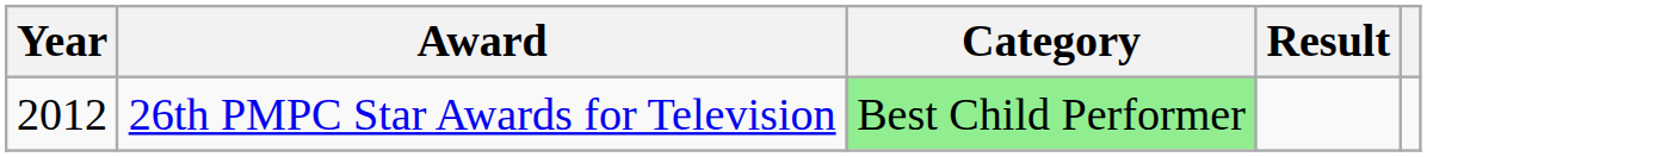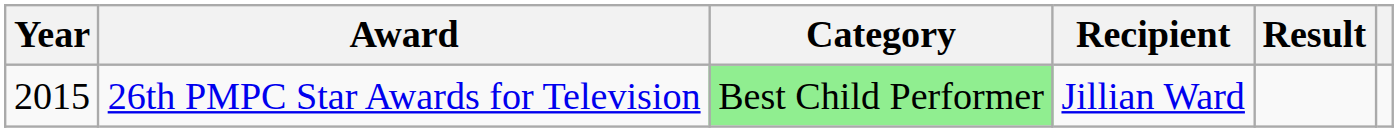+ column: Recipient | Jillian Ward
26th PMPC Star Awards for Television | Year: 2012 -> 2015
